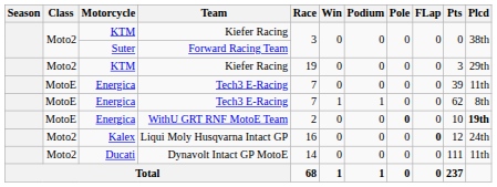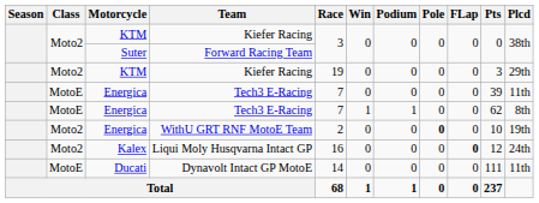WithU GRT RNF MotoE Team | Class: MotoE -> Moto2
WithU GRT RNF MotoE Team | Plcd: bold -> normal
Dynavolt Intact GP MotoE | Class: Moto2 -> MotoE
